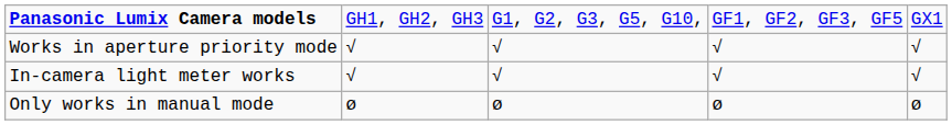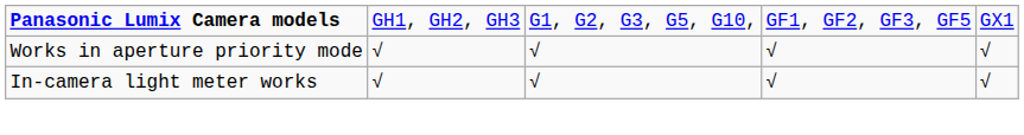- row: Only works in manual mode | ø | ø | ø | ø
